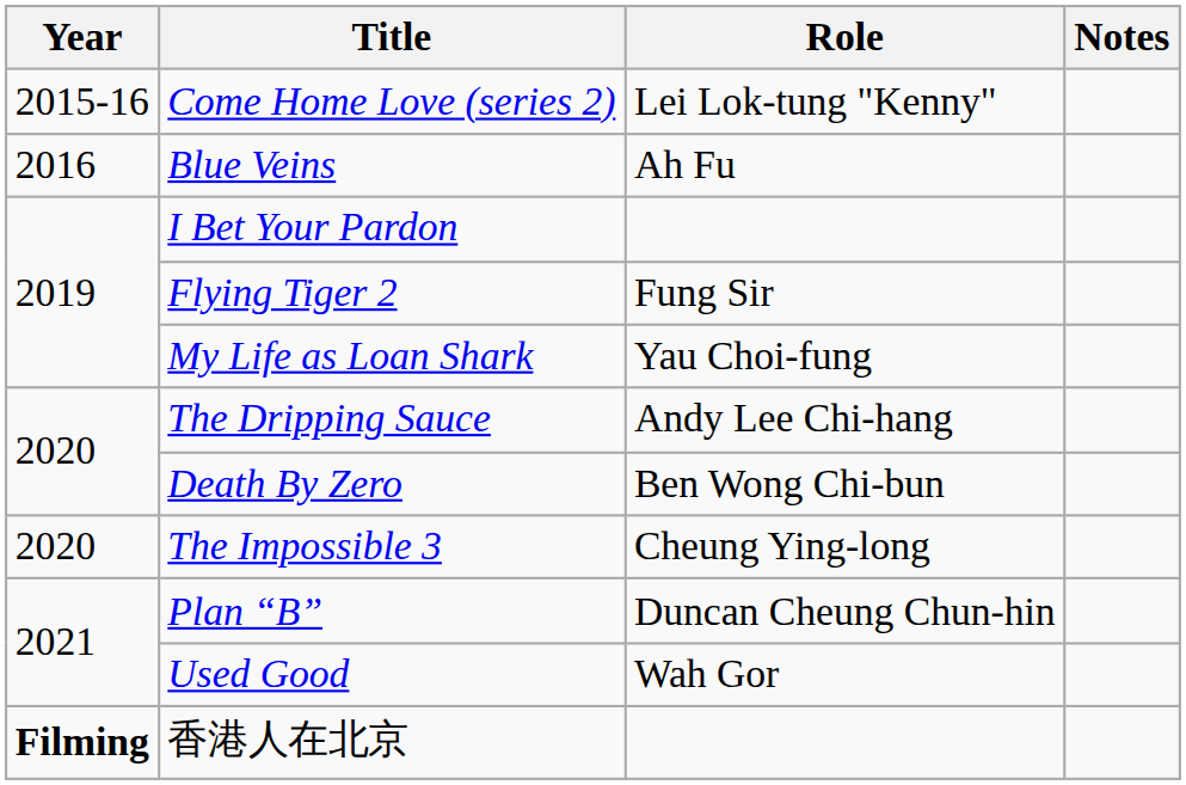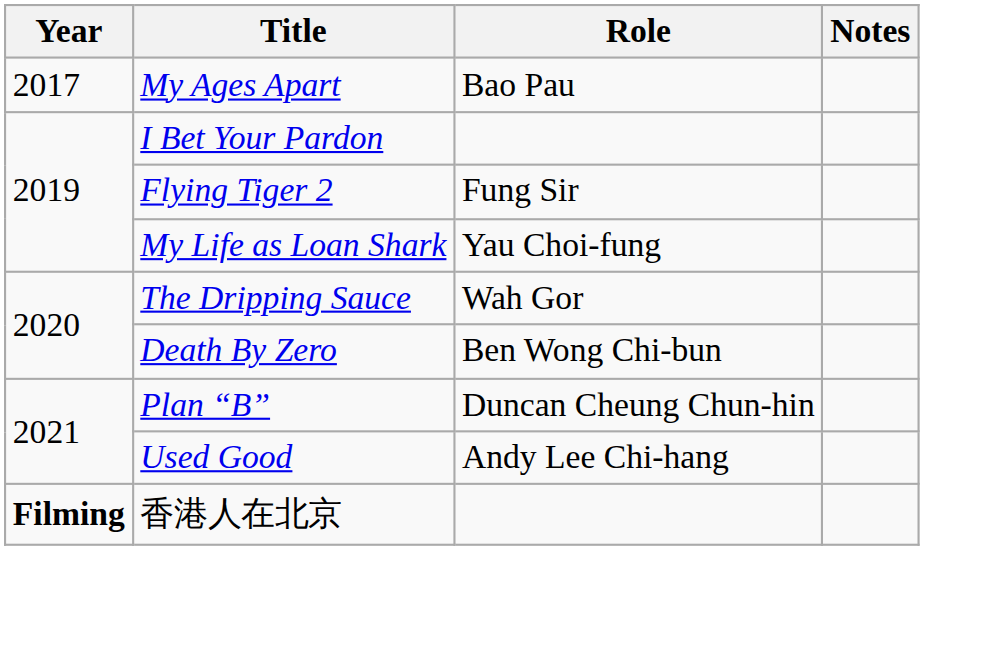- row: 2015-16 | Come Home Love (series 2) | Lei Lok-tung "Kenny"
- row: 2016 | Blue Veins | Ah Fu
+ row: 2017 | My Ages Apart | Bao Pau
The Dripping Sauce | Role: Andy Lee Chi-hang -> Wah Gor
- row: 2020 | The Impossible 3 | Cheung Ying-long
Used Good | Role: Wah Gor -> Andy Lee Chi-hang
